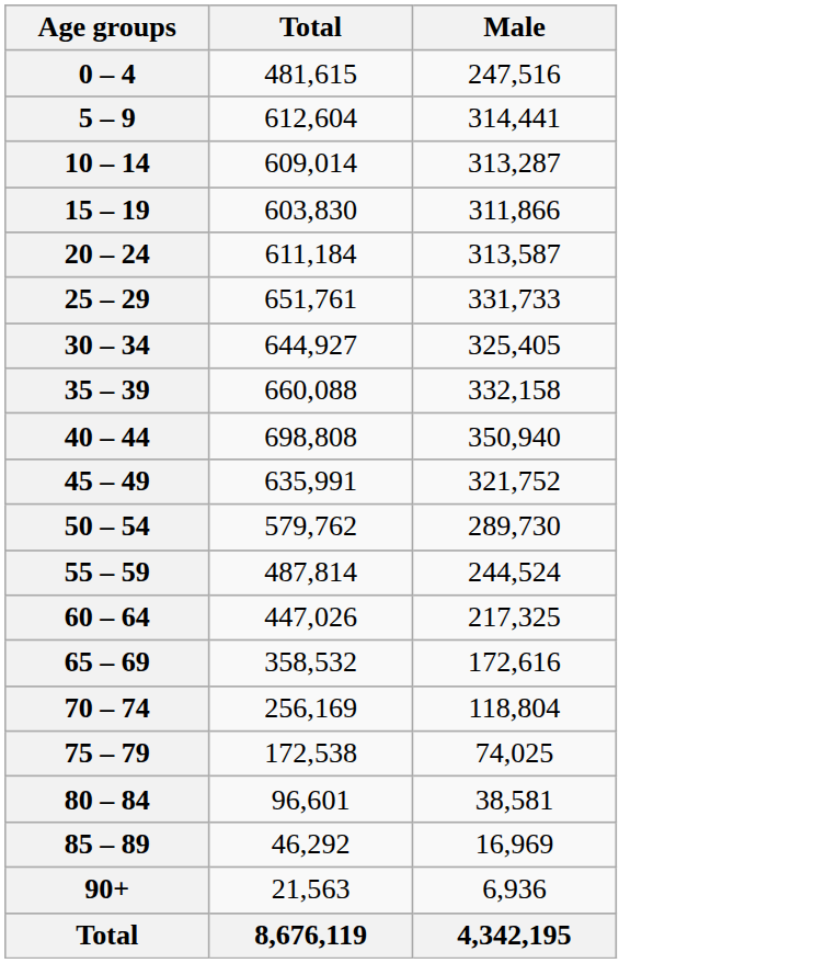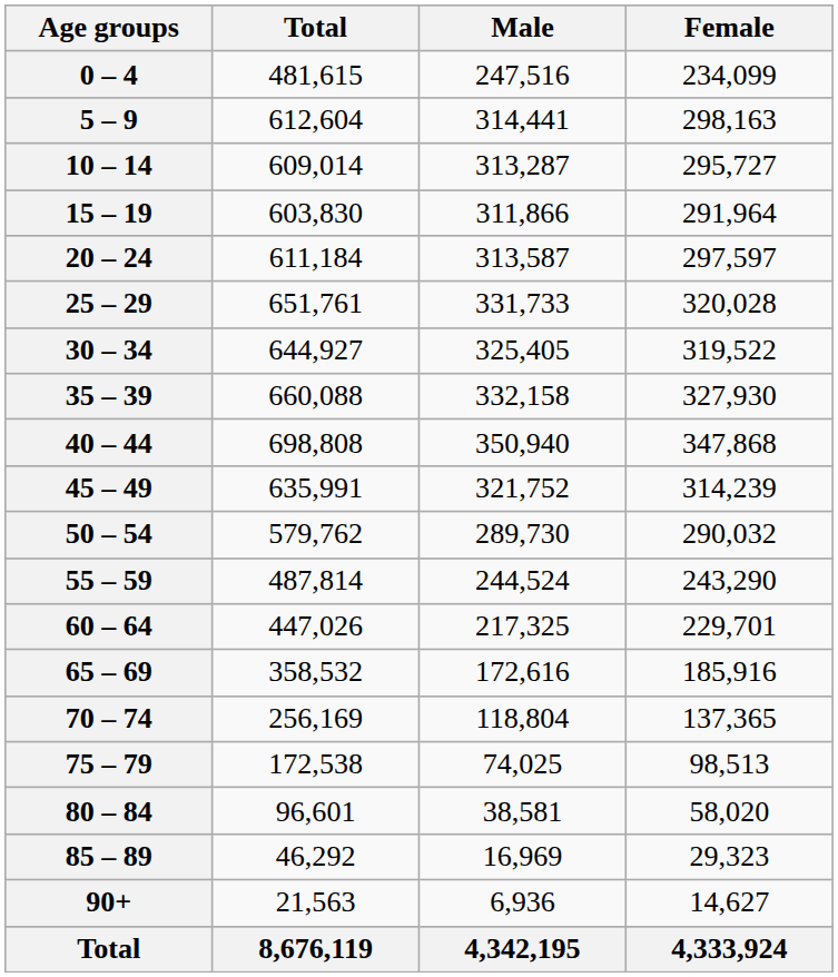+ column: Female | 234,099 | 298,163 | 295,727 | 291,964 | 297,597 | 320,028 | 319,522 | 327,930 | 347,868 | 314,239 | 290,032 | 243,290 | 229,701 | 185,916 | 137,365 | 98,513 | 58,020 | 29,323 | 14,627 | 4,333,924
